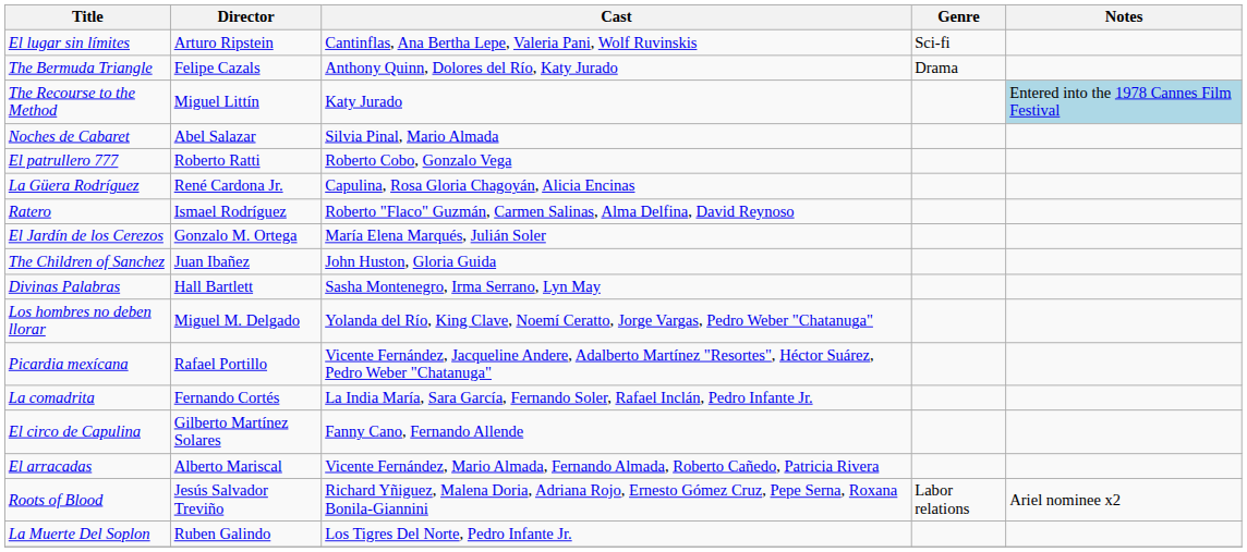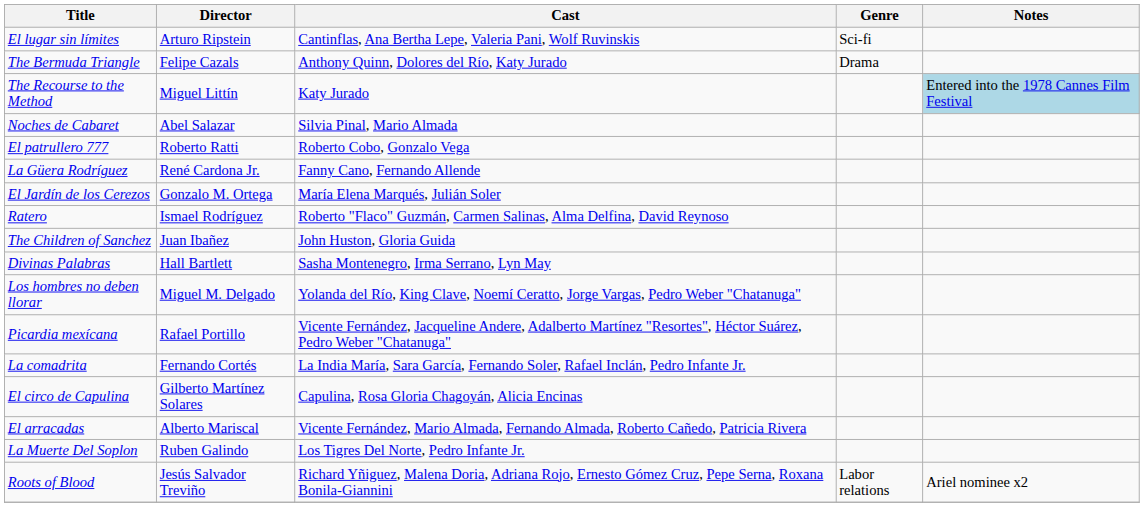La Güera Rodríguez | Cast: Capulina, Rosa Gloria Chagoyán, Alicia Encinas -> Fanny Cano, Fernando Allende
rows swapped: El Jardín de los Cerezos <-> Ratero
El circo de Capulina | Cast: Fanny Cano, Fernando Allende -> Capulina, Rosa Gloria Chagoyán, Alicia Encinas
rows swapped: La Muerte Del Soplon <-> Roots of Blood
